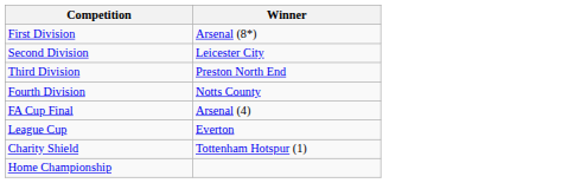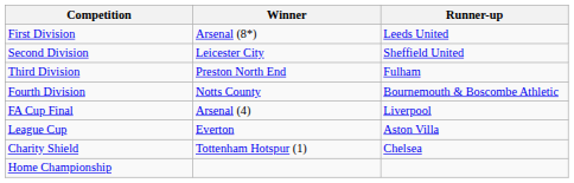+ column: Runner-up | Leeds United | Sheffield United | Fulham | Bournemouth & Boscombe Athletic | Liverpool | Aston Villa | Chelsea
